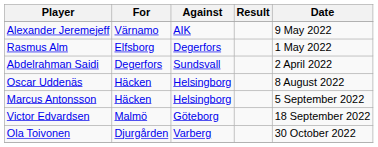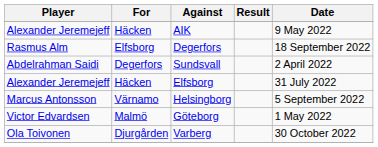Alexander Jeremejeff / AIK | For: Värnamo -> Häcken
Rasmus Alm | Date: 1 May 2022 -> 18 September 2022
+ row: Alexander Jeremejeff | Häcken | Elfsborg | 31 July 2022
- row: Oscar Uddenäs | Häcken | Helsingborg | 8 August 2022
Marcus Antonsson | For: Häcken -> Värnamo
Victor Edvardsen | Date: 18 September 2022 -> 1 May 2022
